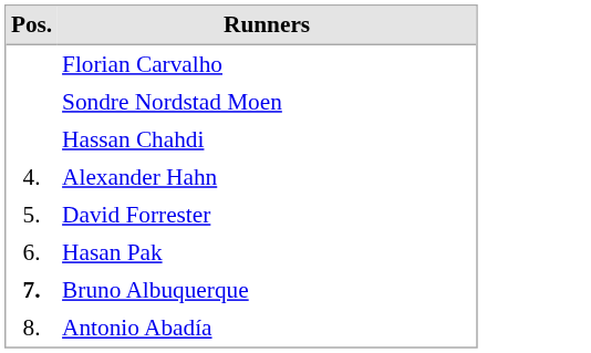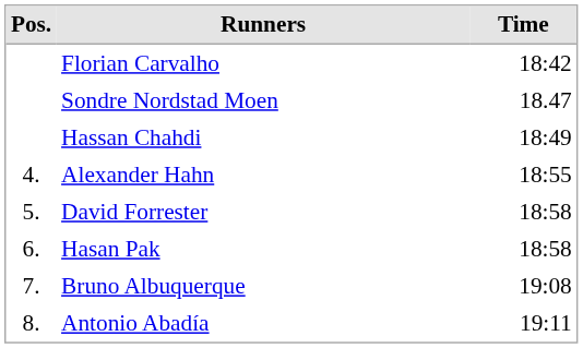+ column: Time | 18:42 | 18.47 | 18:49 | 18:55 | 18:58 | 18:58 | 19:08 | 19:11
Bruno Albuquerque | Pos.: bold -> normal
